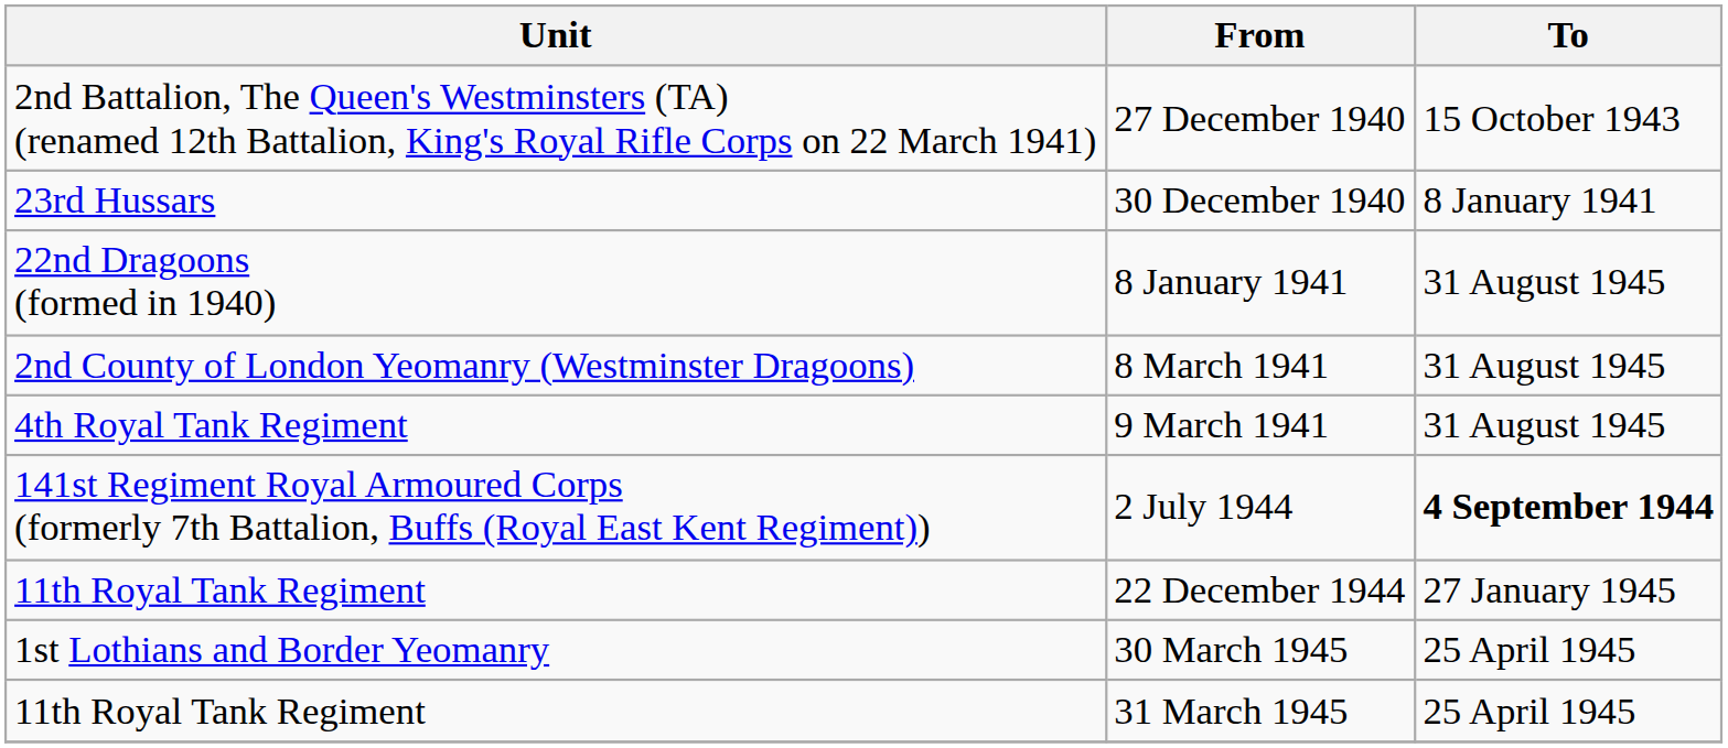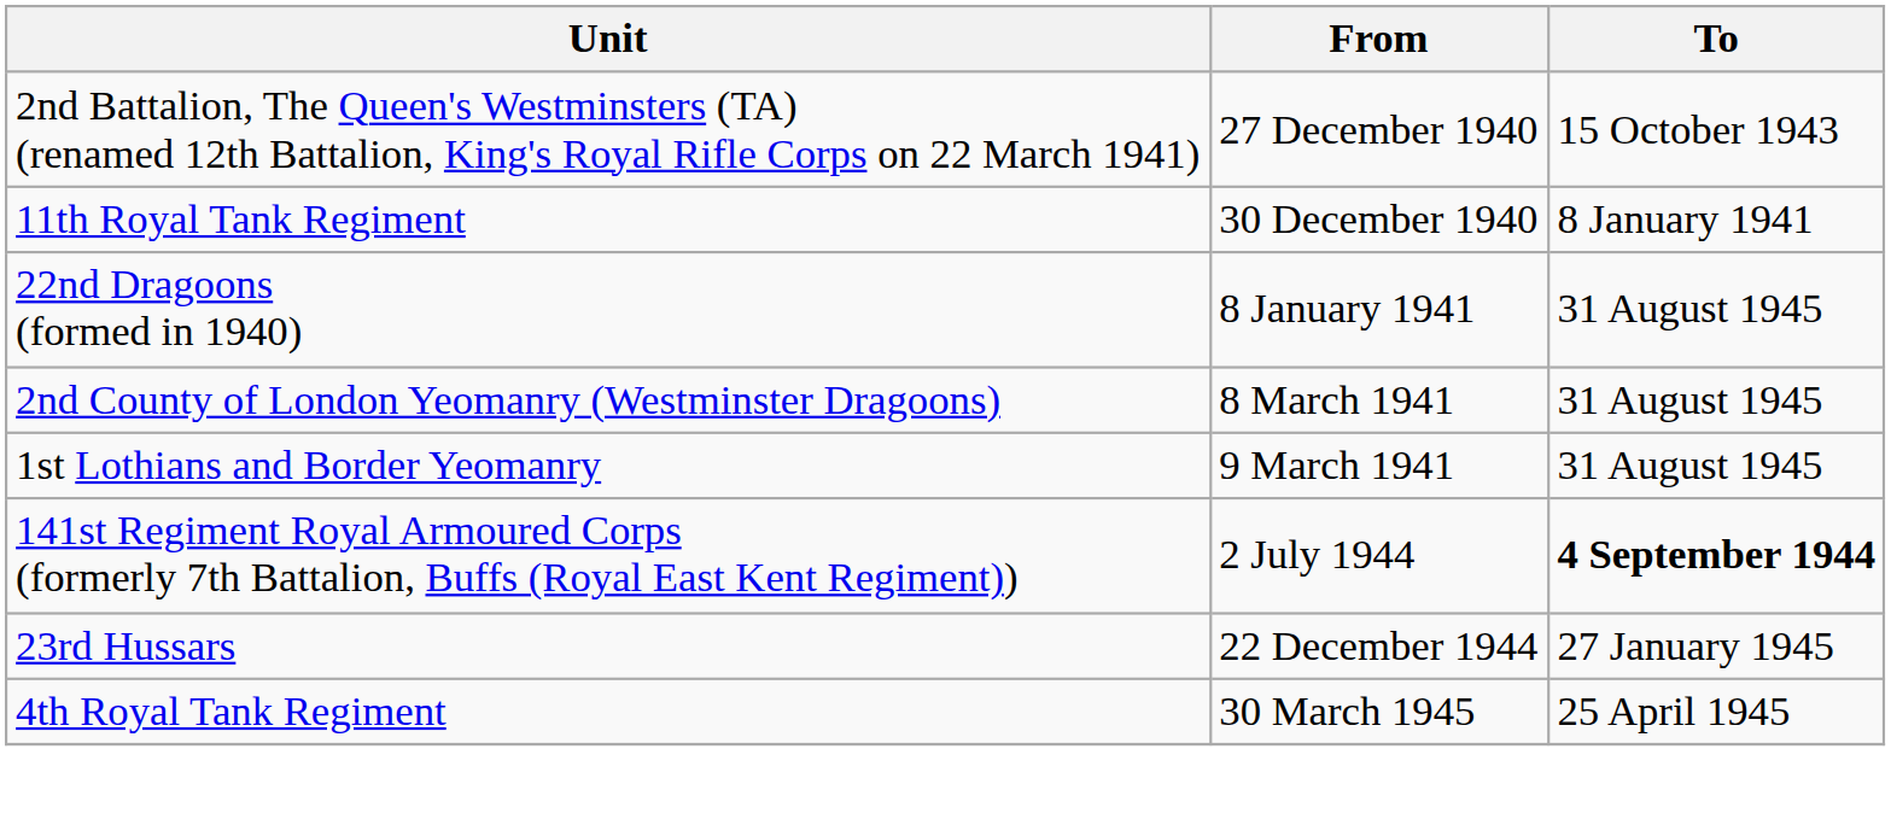30 December 1940 | Unit: 23rd Hussars -> 11th Royal Tank Regiment
9 March 1941 | Unit: 4th Royal Tank Regiment -> 1st Lothians and Border Yeomanry
22 December 1944 | Unit: 11th Royal Tank Regiment -> 23rd Hussars
30 March 1945 | Unit: 1st Lothians and Border Yeomanry -> 4th Royal Tank Regiment
- row: 11th Royal Tank Regiment | 31 March 1945 | 25 April 1945
